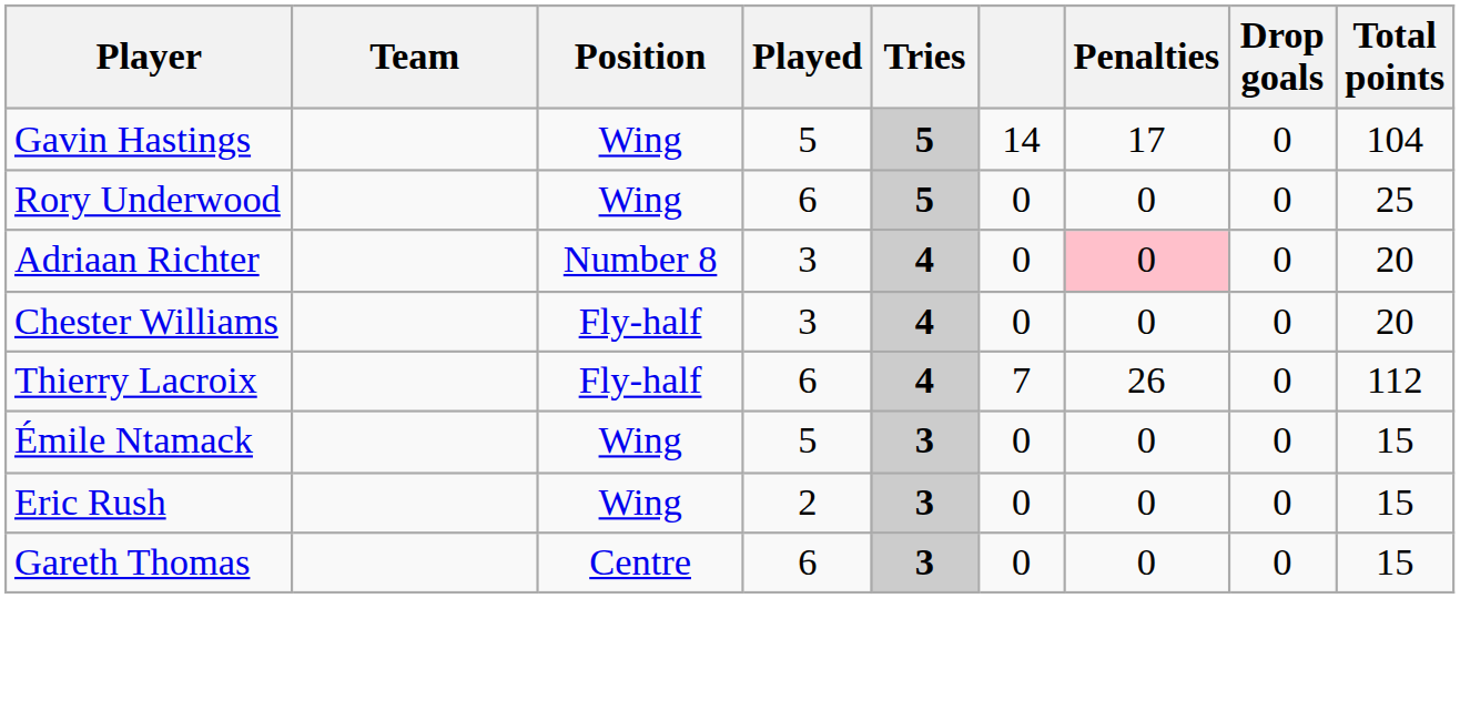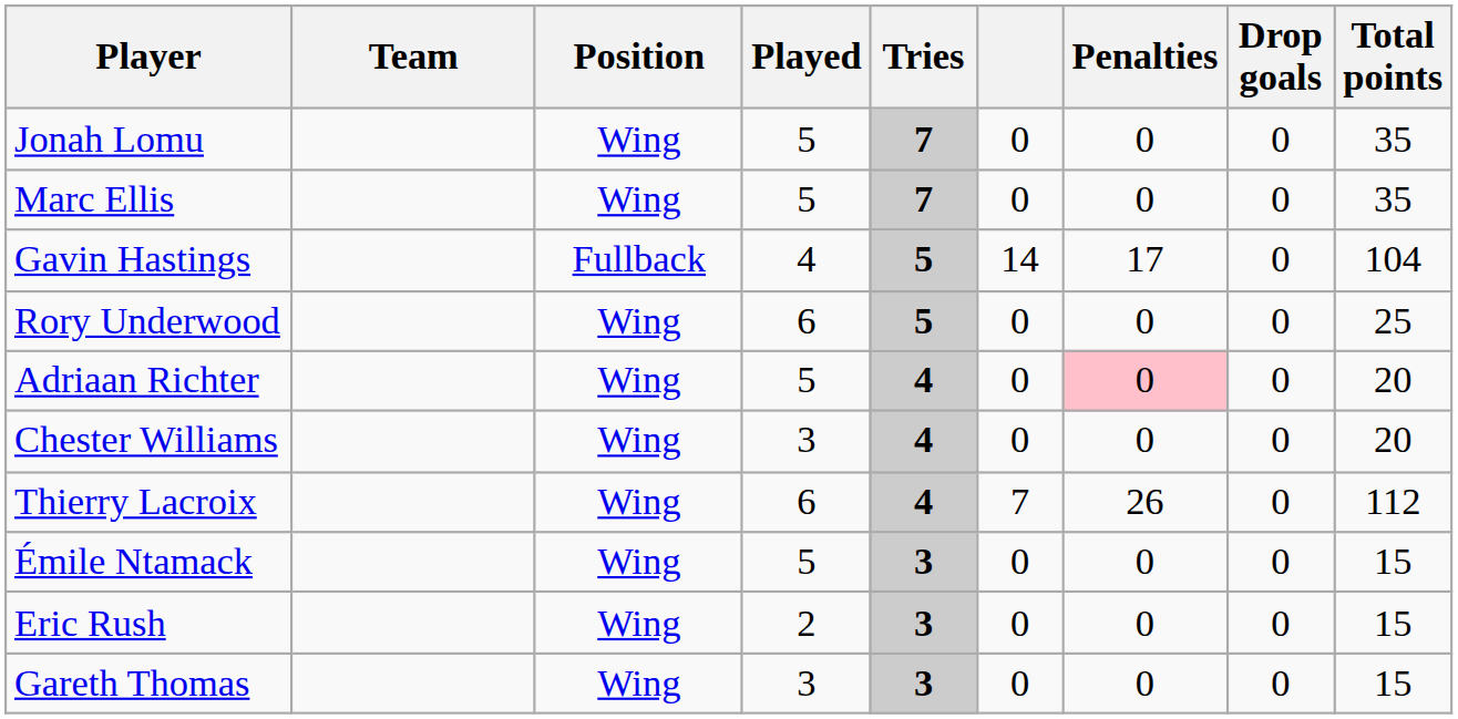+ row: Jonah Lomu | Wing | 5 | 7 | 0 | 0 | 0 | 35
+ row: Marc Ellis | Wing | 5 | 7 | 0 | 0 | 0 | 35
Gavin Hastings | Position: Wing -> Fullback
Gavin Hastings | Played: 5 -> 4
Adriaan Richter | Position: Number 8 -> Wing
Adriaan Richter | Played: 3 -> 5
Chester Williams | Position: Fly-half -> Wing
Thierry Lacroix | Position: Fly-half -> Wing
Gareth Thomas | Position: Centre -> Wing
Gareth Thomas | Played: 6 -> 3
